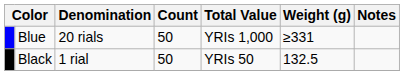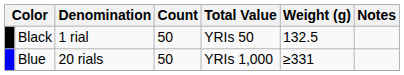rows swapped: Black <-> Blue
